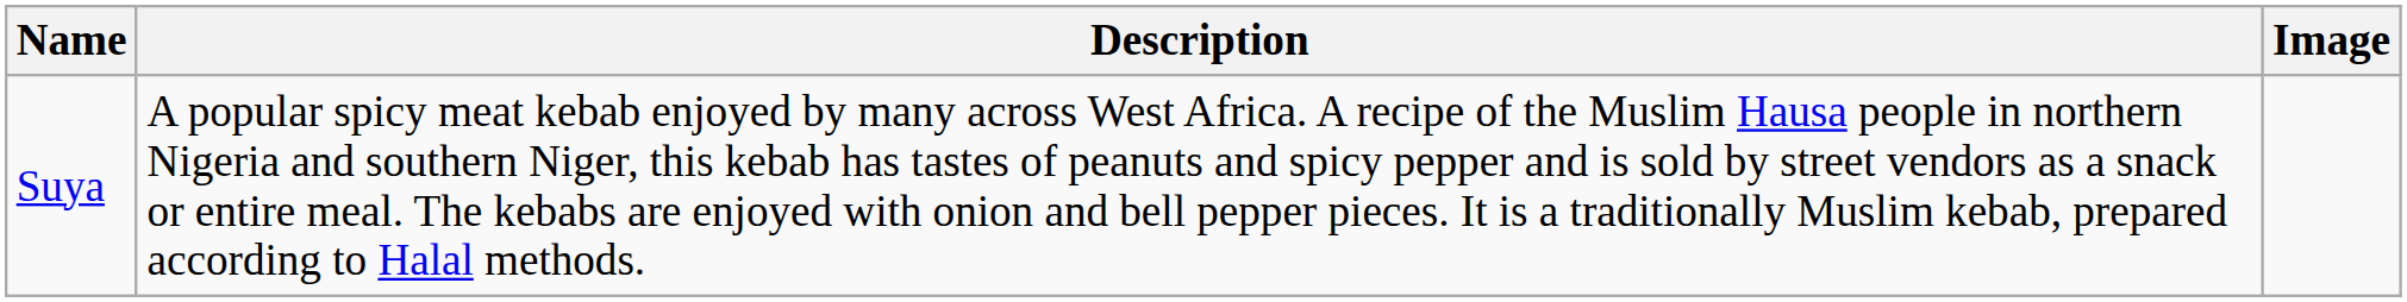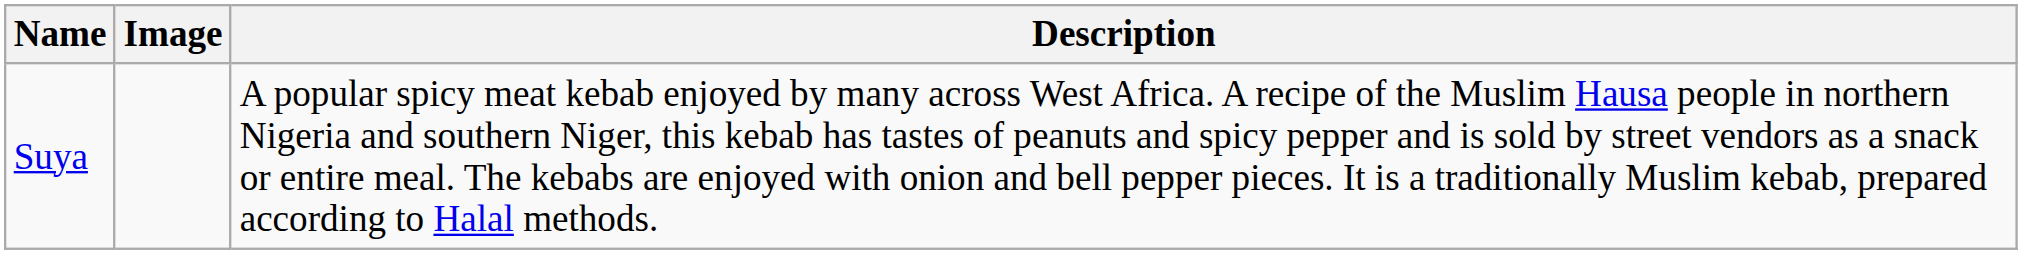columns swapped: Image <-> Description
